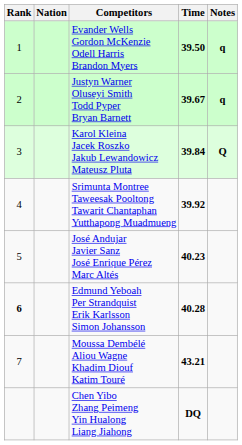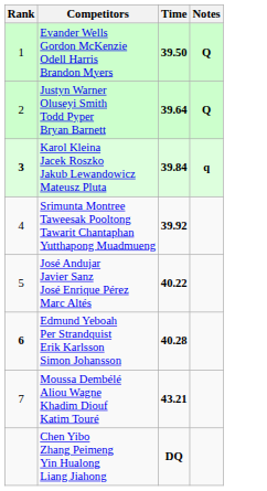- column: Nation
Evander Wells Gordon McKenzie Odell Harris Brandon Myers | Notes: q -> Q
Justyn Warner Oluseyi Smith Todd Pyper Bryan Barnett | Time: 39.67 -> 39.64
Justyn Warner Oluseyi Smith Todd Pyper Bryan Barnett | Notes: q -> Q
Karol Kleina Jacek Roszko Jakub Lewandowicz Mateusz Pluta | Rank: normal -> bold
Karol Kleina Jacek Roszko Jakub Lewandowicz Mateusz Pluta | Notes: Q -> q
José Andujar Javier Sanz José Enrique Pérez Marc Altés | Time: 40.23 -> 40.22
